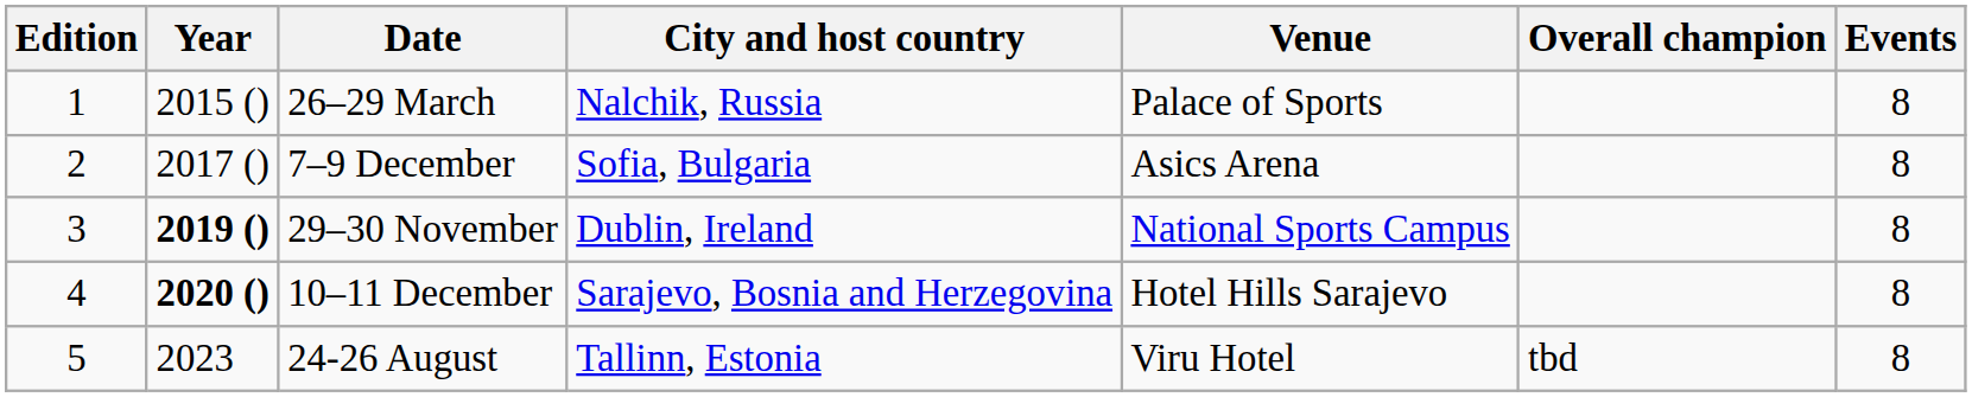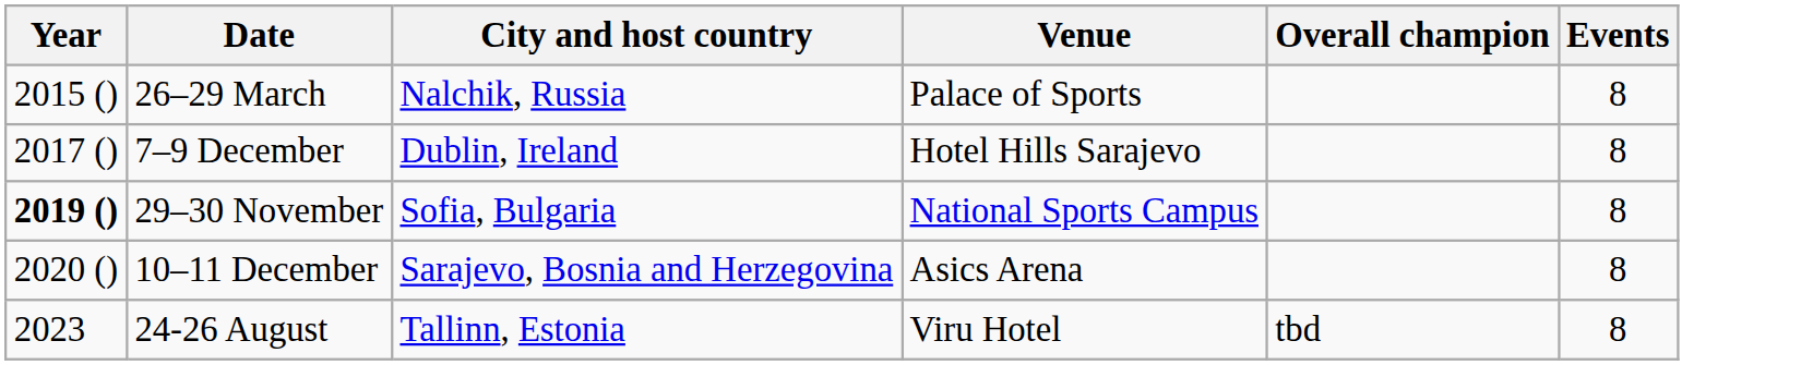- column: Edition | 1 | 2 | 3 | 4 | 5
7–9 December | City and host country: Sofia, Bulgaria -> Dublin, Ireland
7–9 December | Venue: Asics Arena -> Hotel Hills Sarajevo
29–30 November | City and host country: Dublin, Ireland -> Sofia, Bulgaria
10–11 December | Year: bold -> normal
10–11 December | Venue: Hotel Hills Sarajevo -> Asics Arena
